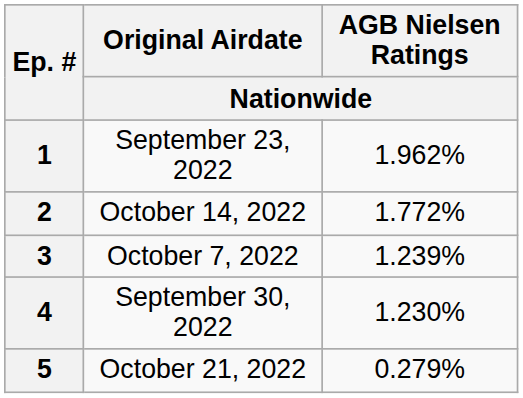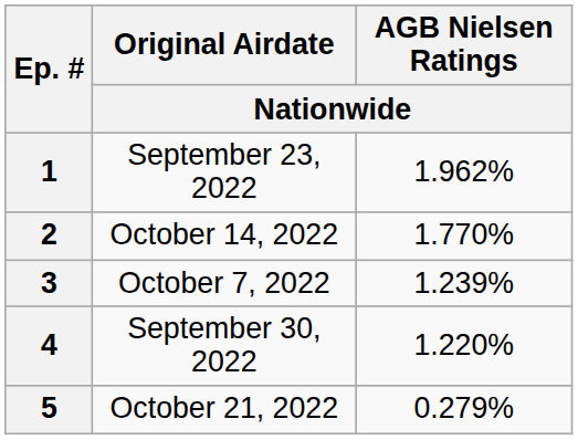2 | AGB Nielsen Ratings / Nationwide: 1.772% -> 1.770%
4 | AGB Nielsen Ratings / Nationwide: 1.230% -> 1.220%
